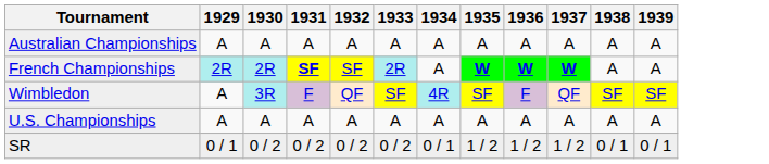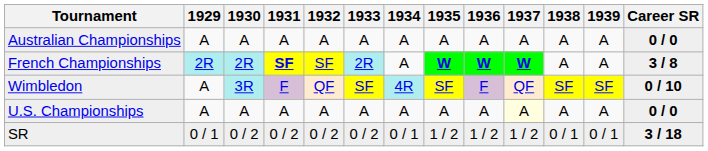+ column: Career SR | 0 / 0 | 3 / 8 | 0 / 10 | 0 / 0 | 3 / 18
U.S. Championships | 1937: no background -> lightyellow background
